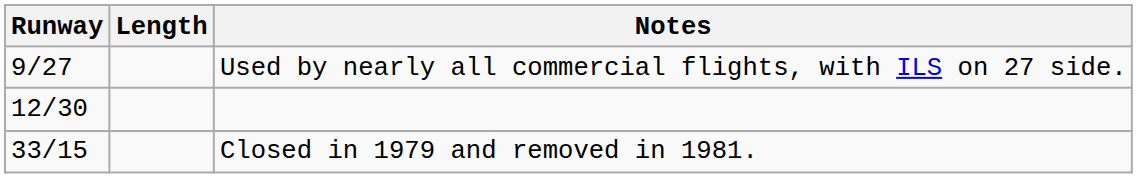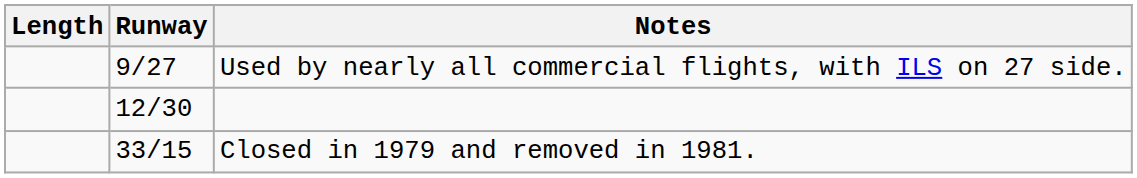columns swapped: Runway <-> Length
